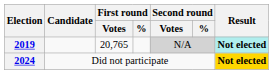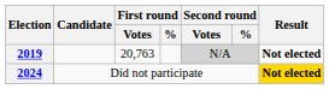2019 | First round / Votes: 20,765 -> 20,763
2019 | Result: paleturquoise background -> no background
